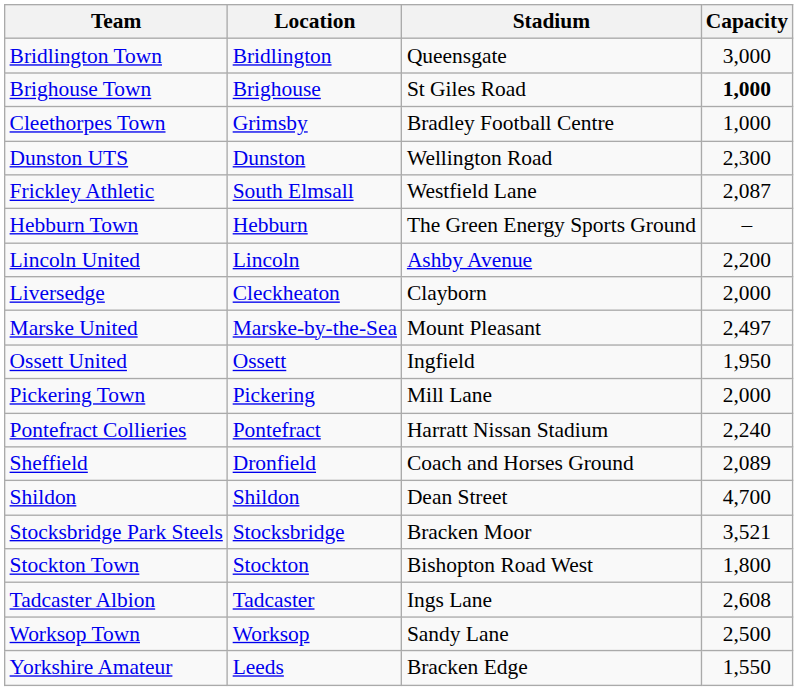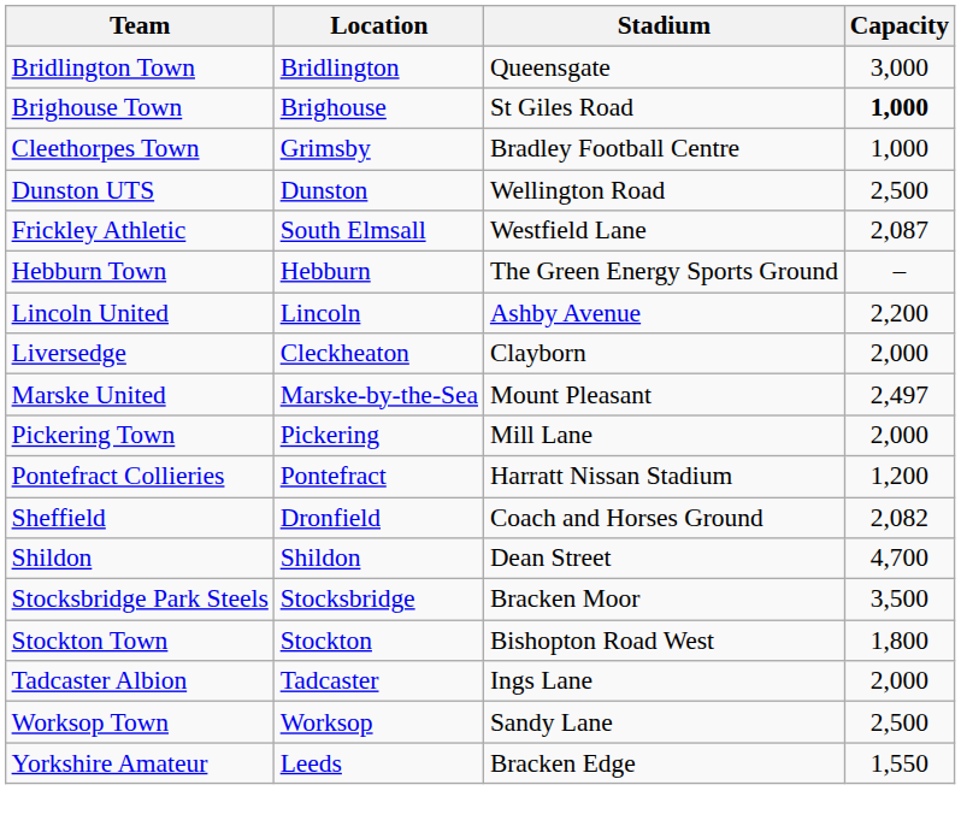Dunston UTS | Capacity: 2,300 -> 2,500
- row: Ossett United | Ossett | Ingfield | 1,950
Pontefract Collieries | Capacity: 2,240 -> 1,200
Sheffield | Capacity: 2,089 -> 2,082
Stocksbridge Park Steels | Capacity: 3,521 -> 3,500
Tadcaster Albion | Capacity: 2,608 -> 2,000
